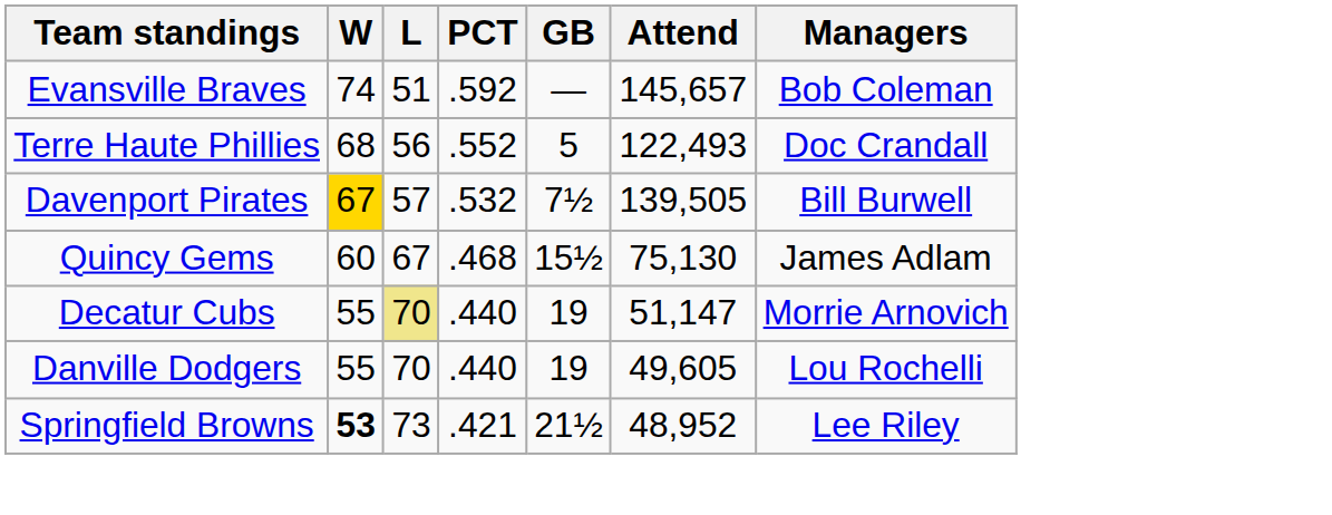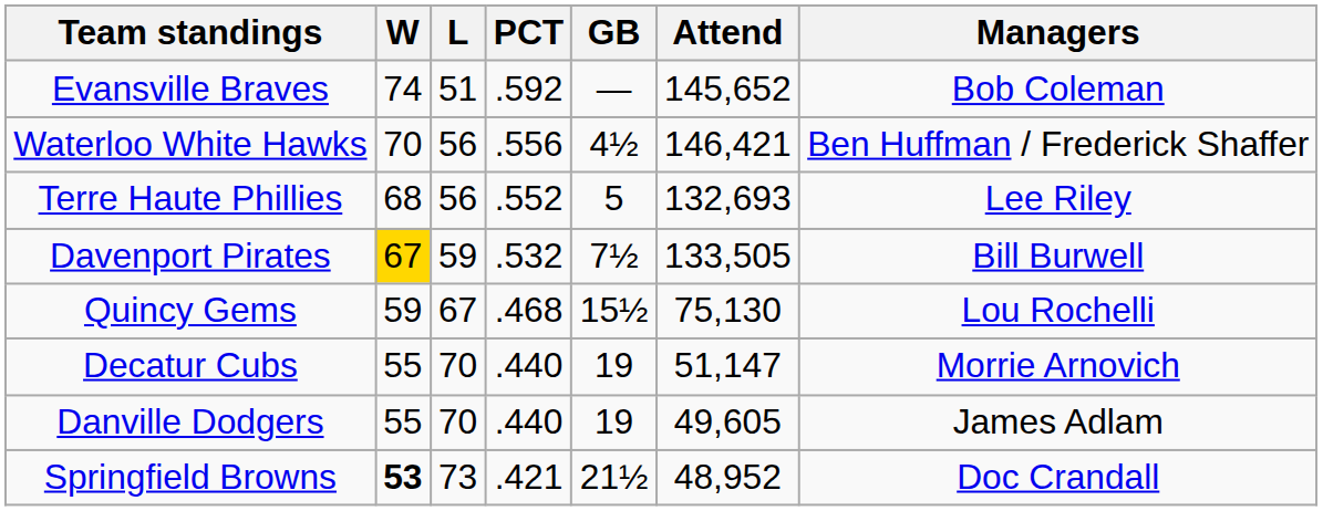Evansville Braves | Attend: 145,657 -> 145,652
+ row: Waterloo White Hawks | 70 | 56 | .556 | 4½ | 146,421 | Ben Huffman / Frederick Shaffer
Terre Haute Phillies | Attend: 122,493 -> 132,693
Terre Haute Phillies | Managers: Doc Crandall -> Lee Riley
Davenport Pirates | L: 57 -> 59
Davenport Pirates | Attend: 139,505 -> 133,505
Quincy Gems | W: 60 -> 59
Quincy Gems | Managers: James Adlam -> Lou Rochelli
Decatur Cubs | L: khaki background -> no background
Danville Dodgers | Managers: Lou Rochelli -> James Adlam
Springfield Browns | Managers: Lee Riley -> Doc Crandall
